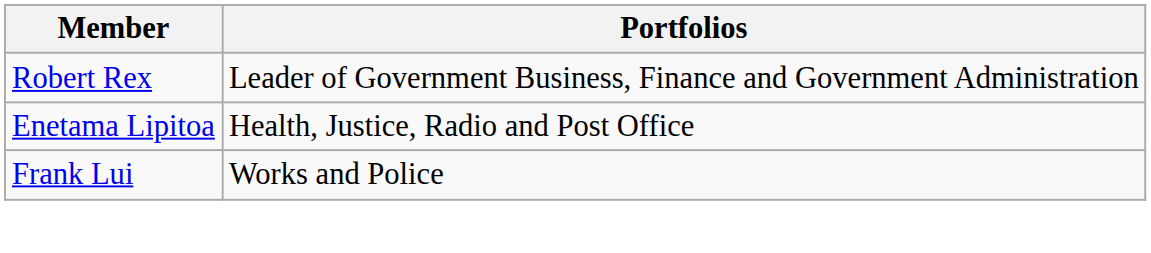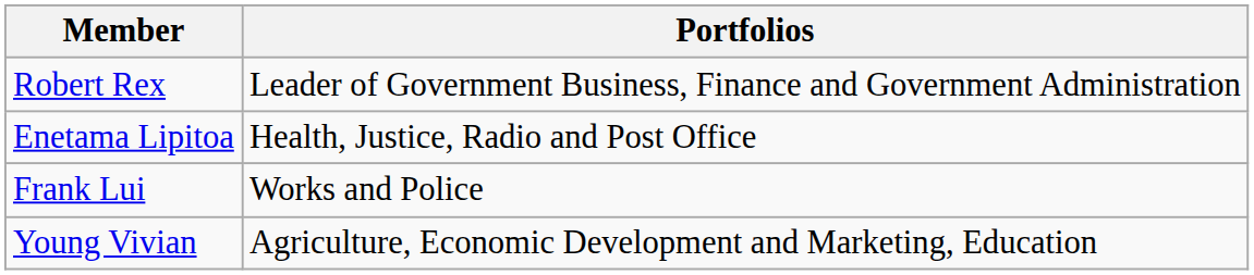+ row: Young Vivian | Agriculture, Economic Development and Marketing, Education
